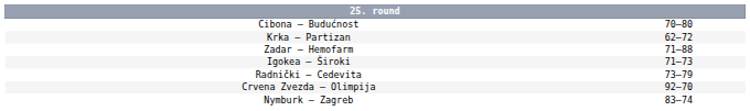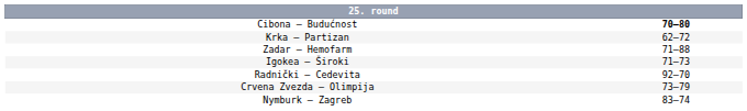Cibona – Budućnost | column 2: normal -> bold
Radnički – Cedevita | column 2: 73–79 -> 92–70
Crvena Zvezda – Olimpija | column 2: 92–70 -> 73–79
